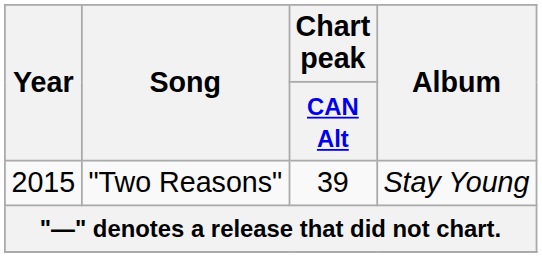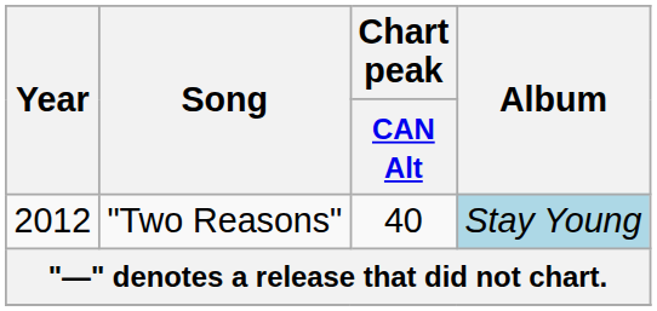"Two Reasons" | Year: 2015 -> 2012
"Two Reasons" | Chart peak / CAN Alt: 39 -> 40
"Two Reasons" | Album: no background -> lightblue background
